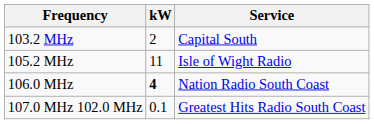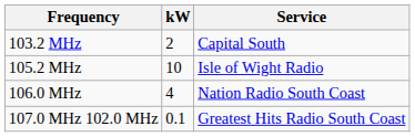105.2 MHz | kW: 11 -> 10
106.0 MHz | kW: bold -> normal
